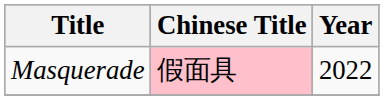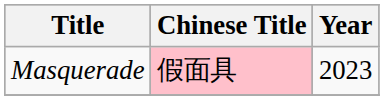Masquerade | Year: 2022 -> 2023
